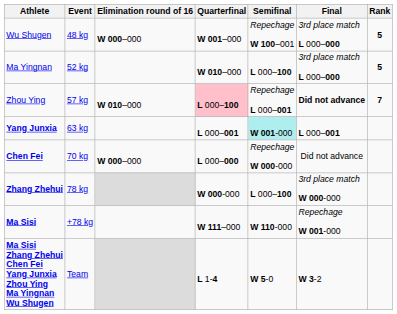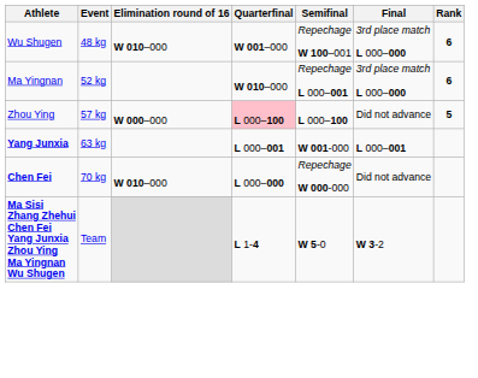Wu Shugen | Elimination round of 16: W 000–000 -> W 010–000
Wu Shugen | Rank: 5 -> 6
Ma Yingnan | Semifinal: L 000–100 -> Repechage L 000–001
Ma Yingnan | Rank: 5 -> 6
Zhou Ying | Elimination round of 16: W 010–000 -> W 000–000
Zhou Ying | Semifinal: Repechage L 000–001 -> L 000–100
Zhou Ying | Final: bold -> normal
Zhou Ying | Rank: 7 -> 5
Yang Junxia | Semifinal: paleturquoise background -> no background
Chen Fei | Elimination round of 16: W 000–000 -> W 010–000
- row: Zhang Zhehui | 78 kg | W 000-000 | L 000–100 | 3rd place match W 000-000
- row: Ma Sisi | +78 kg | W 111–000 | W 110-000 | Repechage W 001-000
